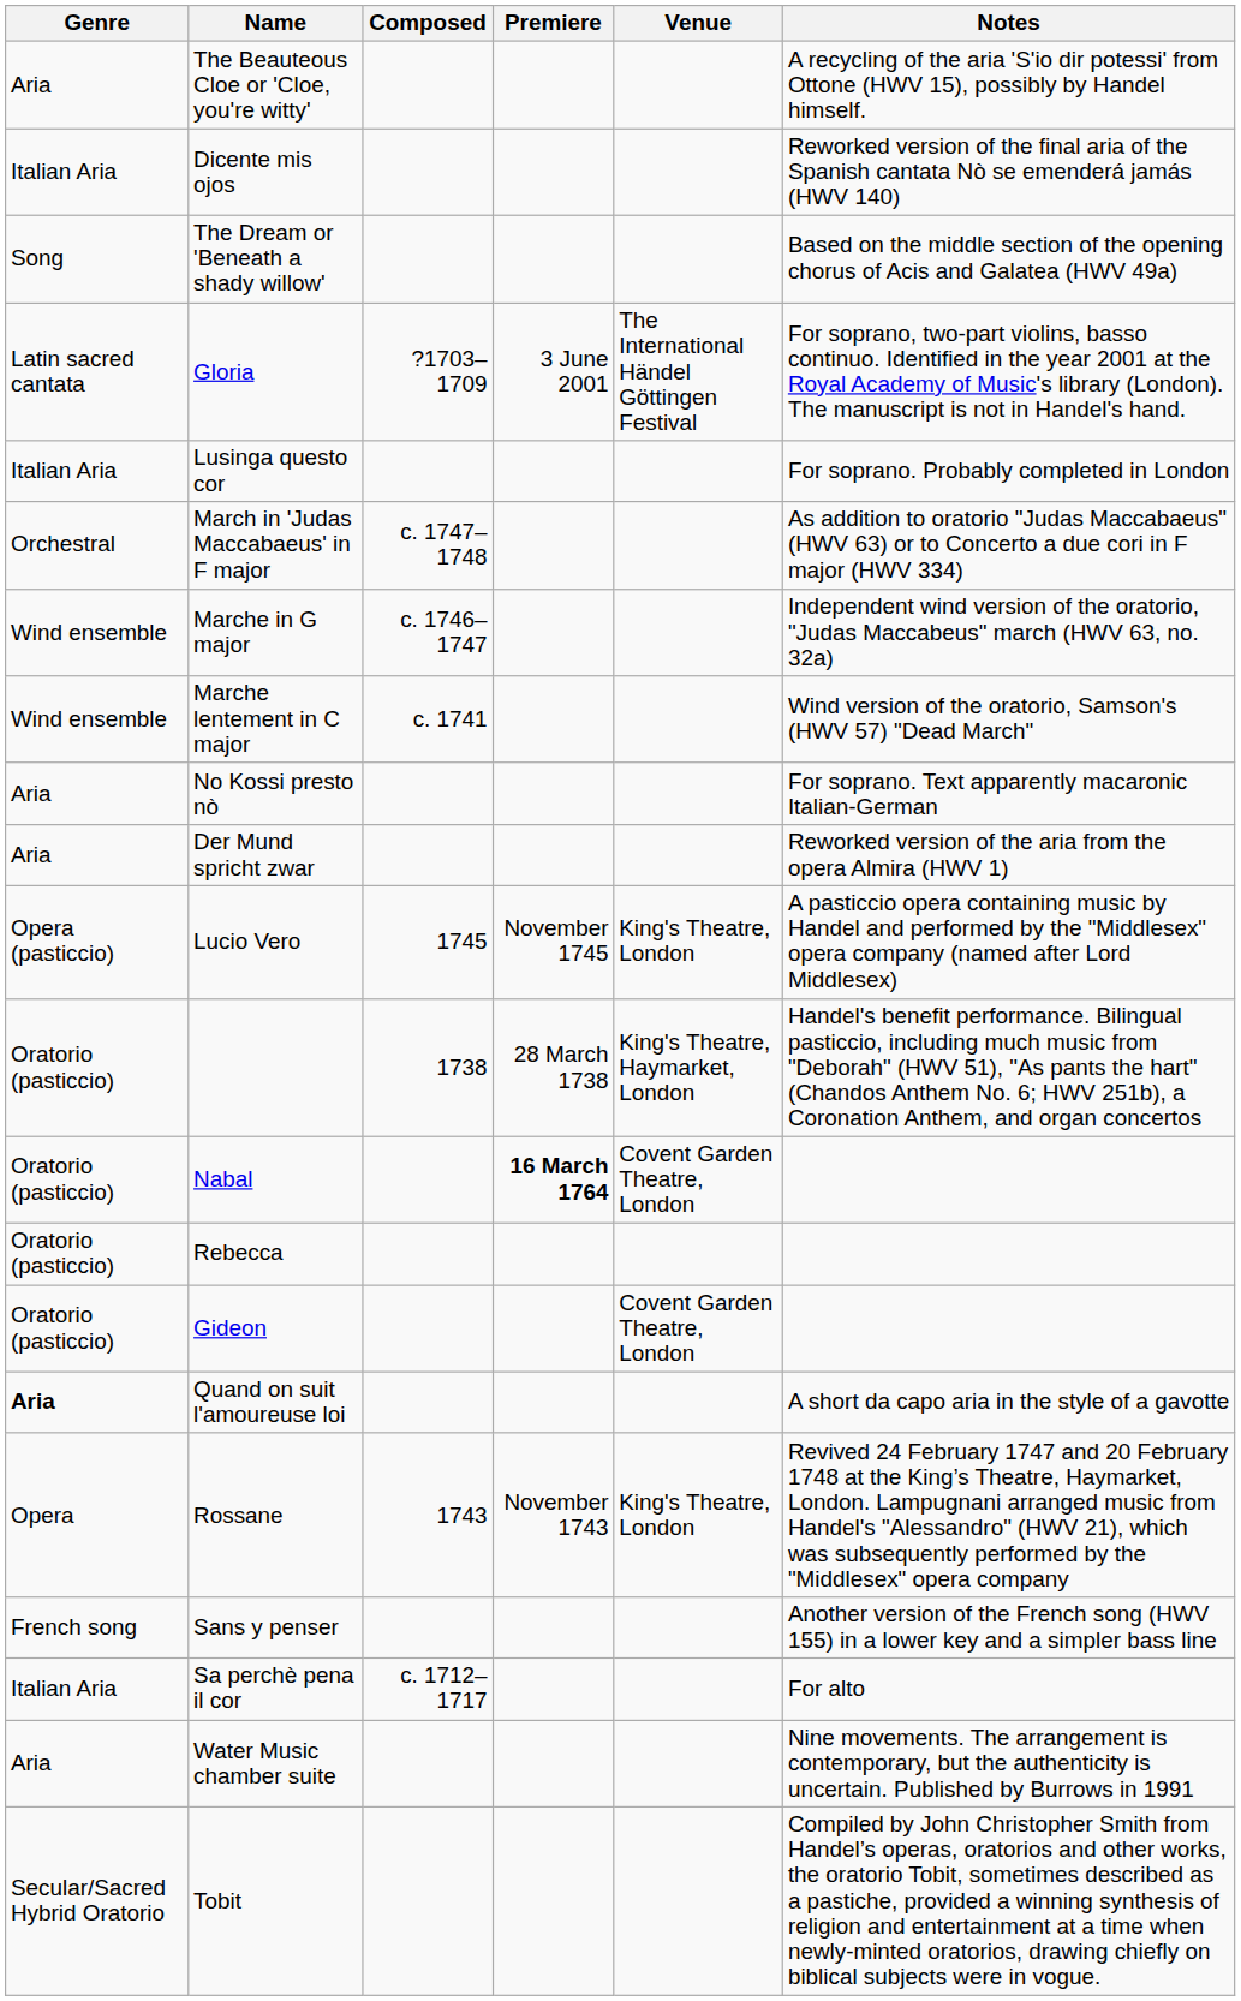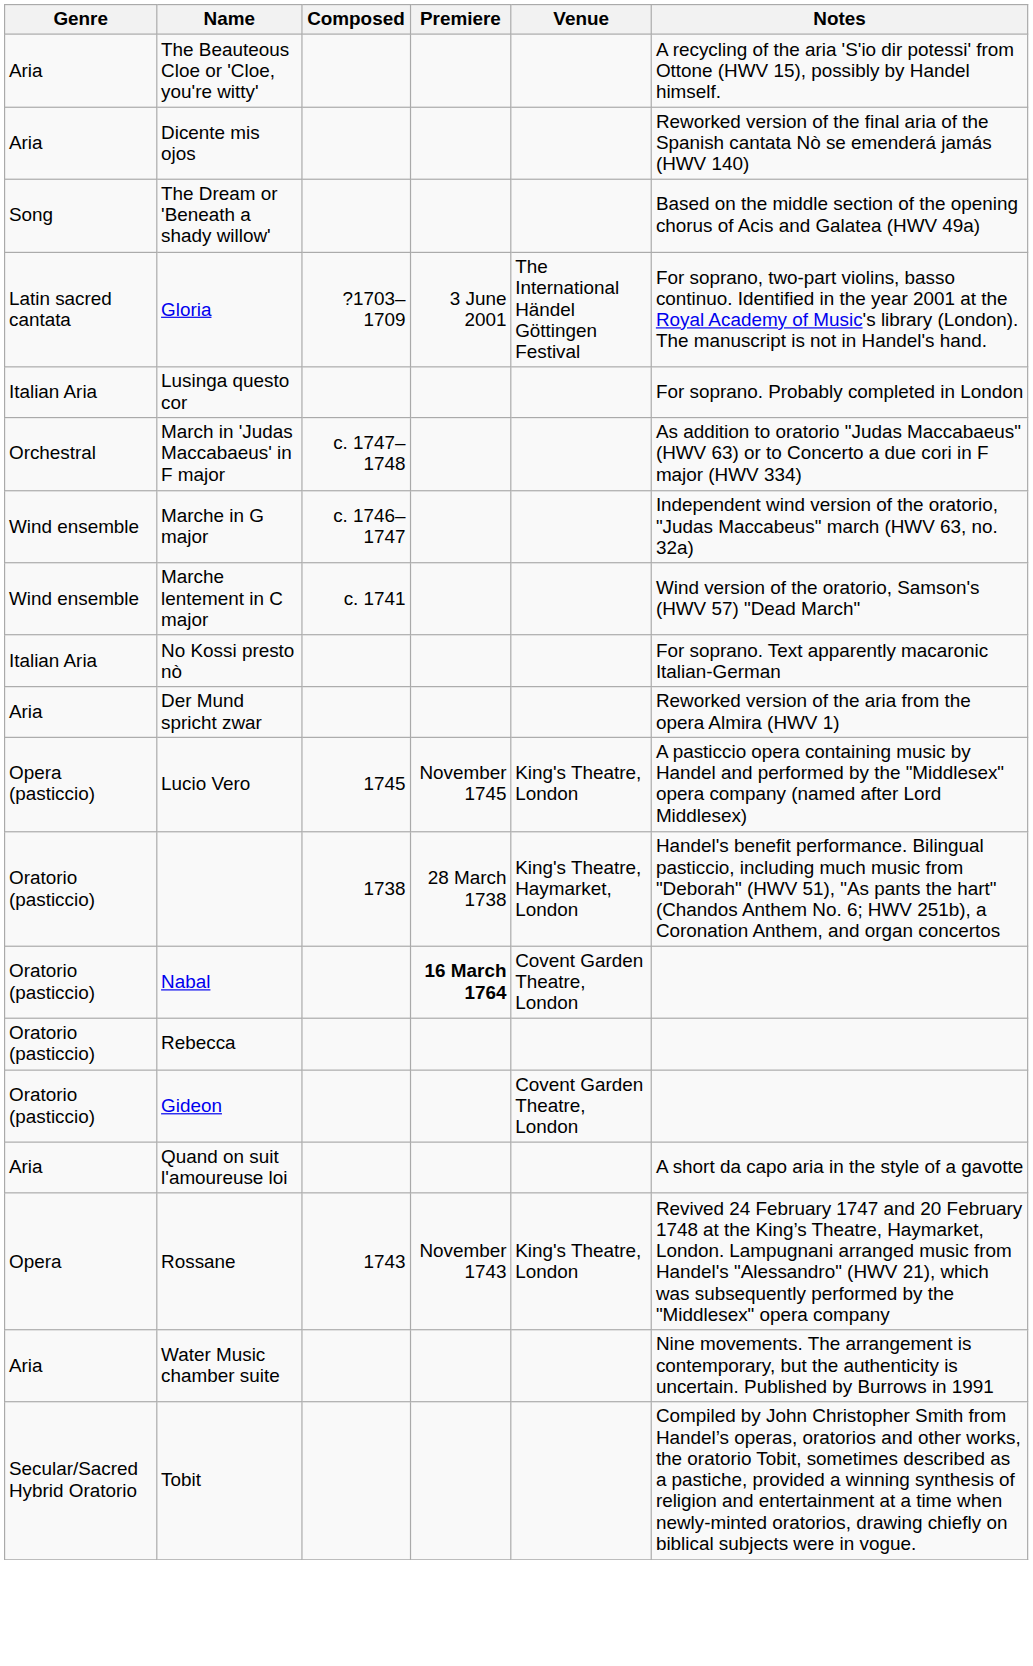Dicente mis ojos | Genre: Italian Aria -> Aria
No Kossi presto nò | Genre: Aria -> Italian Aria
Quand on suit l'amoureuse loi | Genre: bold -> normal
- row: French song | Sans y penser | Another version of the French song (HWV 155) in a lower key and a simpler bass line
- row: Italian Aria | Sa perchè pena il cor | c. 1712–1717 | For alto
